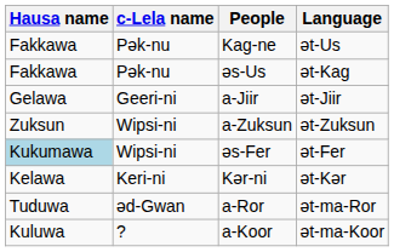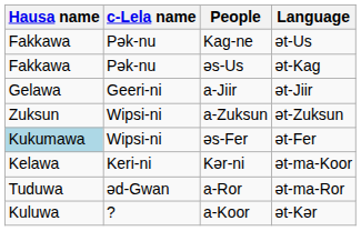Kər-ni | Language: ǝt-Kər -> ǝt-ma-Koor
a-Koor | Language: ǝt-ma-Koor -> ǝt-Kər
